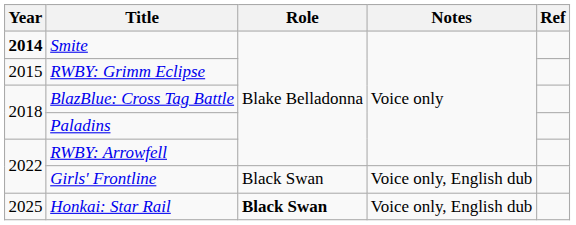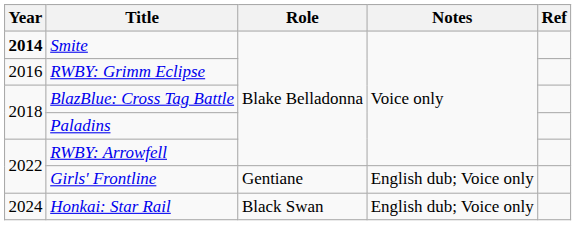RWBY: Grimm Eclipse | Year: 2015 -> 2016
Girls' Frontline | Role: Black Swan -> Gentiane
Girls' Frontline | Notes: Voice only, English dub -> English dub; Voice only
Honkai: Star Rail | Year: 2025 -> 2024
Honkai: Star Rail | Role: bold -> normal
Honkai: Star Rail | Notes: Voice only, English dub -> English dub; Voice only
